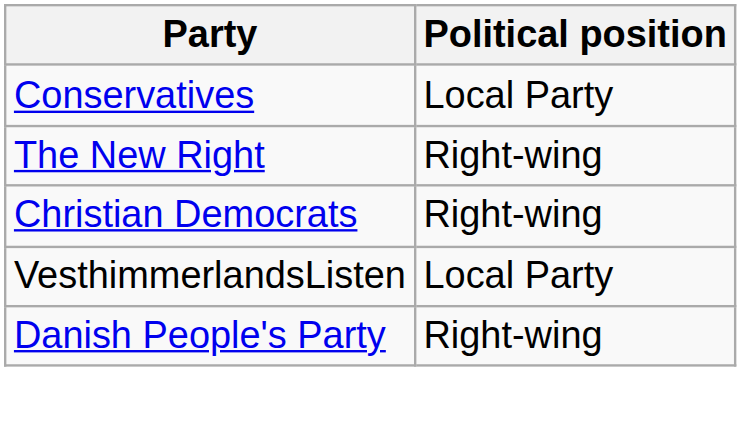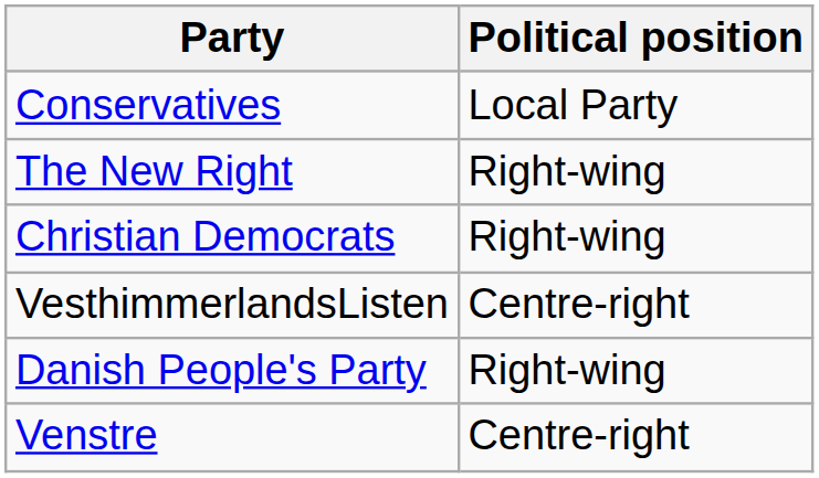VesthimmerlandsListen | Political position: Local Party -> Centre-right
+ row: Venstre | Centre-right
